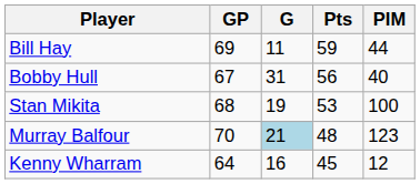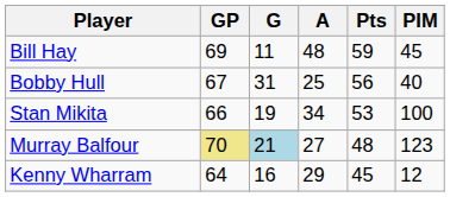+ column: A | 48 | 25 | 34 | 27 | 29
Bill Hay | PIM: 44 -> 45
Stan Mikita | GP: 68 -> 66
Murray Balfour | GP: no background -> khaki background
